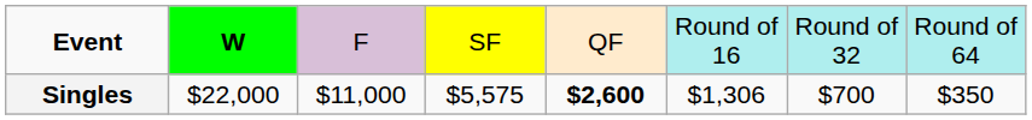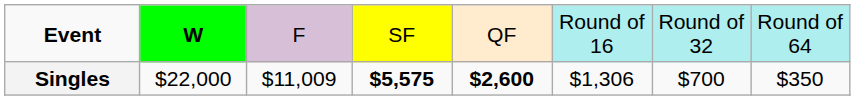Singles | column 3: $11,000 -> $11,009
Singles | column 4: normal -> bold
